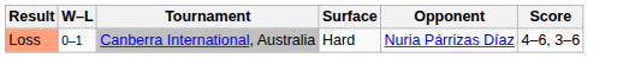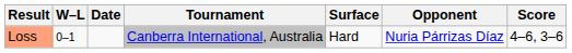+ column: Date
